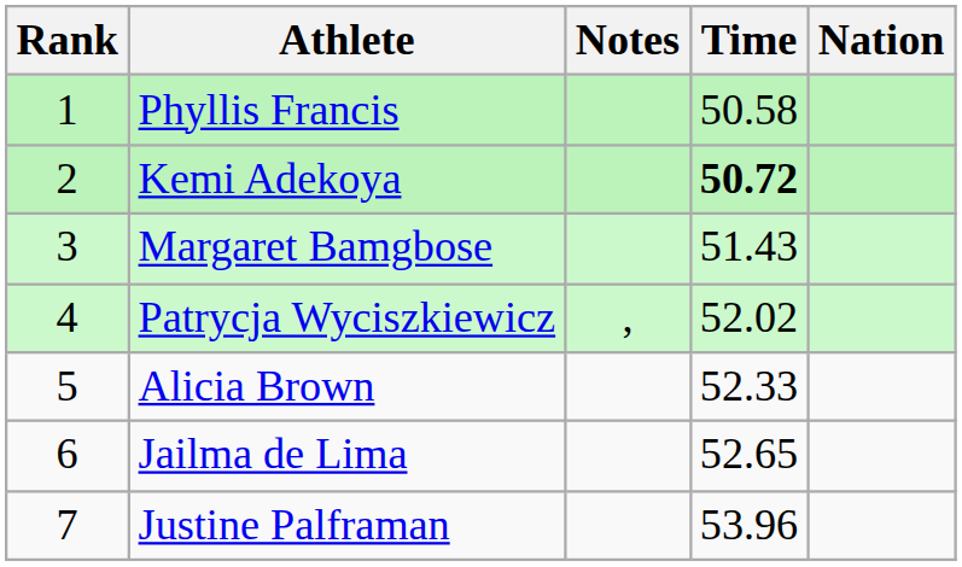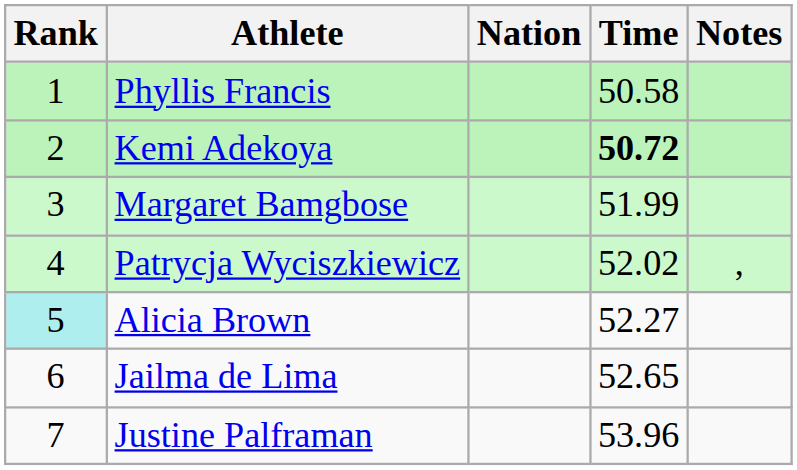columns swapped: Nation <-> Notes
Margaret Bamgbose | Time: 51.43 -> 51.99
Alicia Brown | Rank: no background -> paleturquoise background
Alicia Brown | Time: 52.33 -> 52.27
